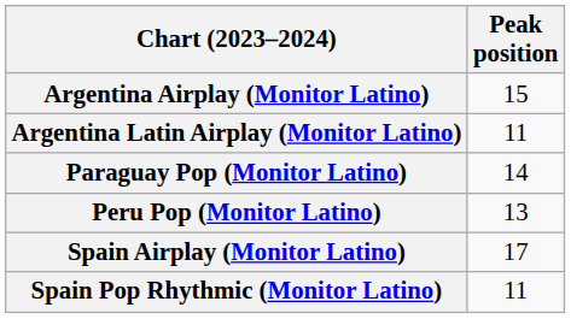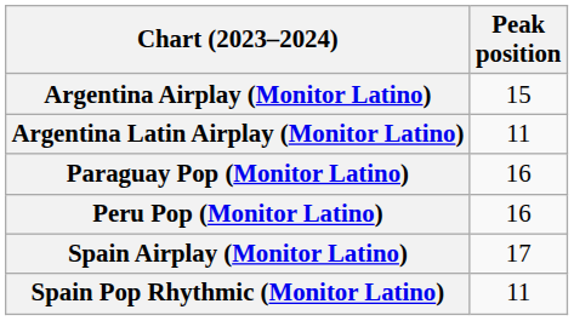Paraguay Pop (Monitor Latino) | Peak position: 14 -> 16
Peru Pop (Monitor Latino) | Peak position: 13 -> 16
